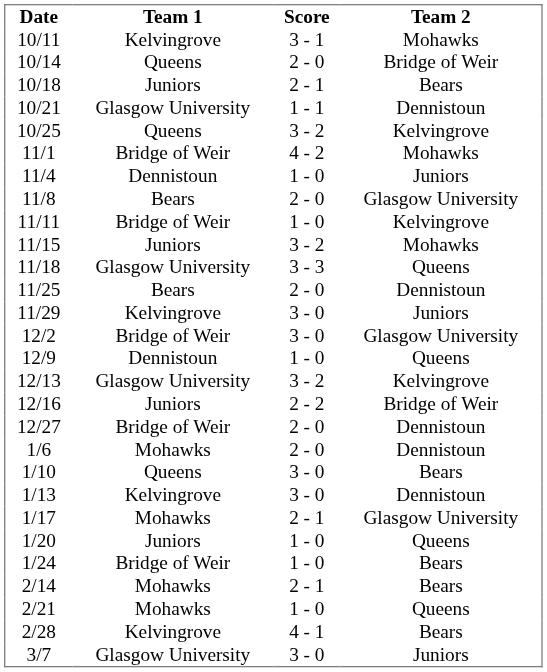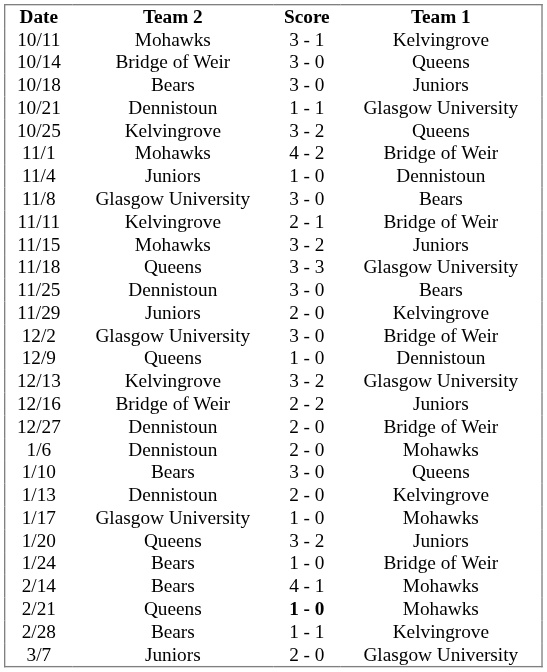columns swapped: Team 1 <-> Team 2
10/14 | Score: 2 - 0 -> 3 - 0
10/18 | Score: 2 - 1 -> 3 - 0
11/8 | Score: 2 - 0 -> 3 - 0
11/11 | Score: 1 - 0 -> 2 - 1
11/25 | Score: 2 - 0 -> 3 - 0
11/29 | Score: 3 - 0 -> 2 - 0
1/13 | Score: 3 - 0 -> 2 - 0
1/17 | Score: 2 - 1 -> 1 - 0
1/20 | Score: 1 - 0 -> 3 - 2
2/14 | Score: 2 - 1 -> 4 - 1
2/21 | Score: normal -> bold
2/28 | Score: 4 - 1 -> 1 - 1
3/7 | Score: 3 - 0 -> 2 - 0
